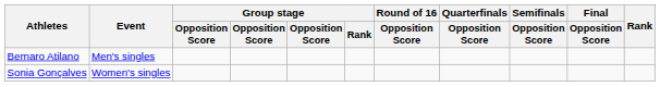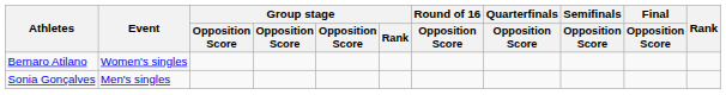Bernaro Atilano | Event: Men's singles -> Women's singles
Sonia Gonçalves | Event: Women's singles -> Men's singles
